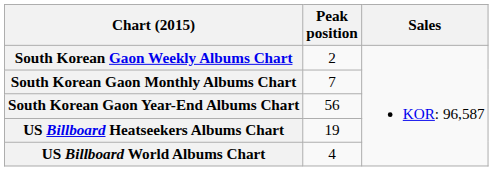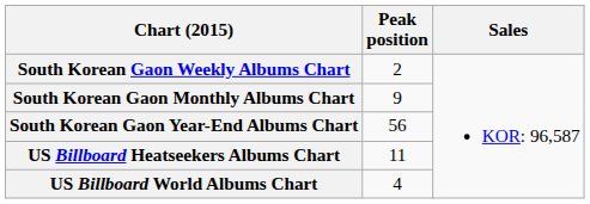South Korean Gaon Monthly Albums Chart | Peak position: 7 -> 9
US Billboard Heatseekers Albums Chart | Peak position: 19 -> 11
